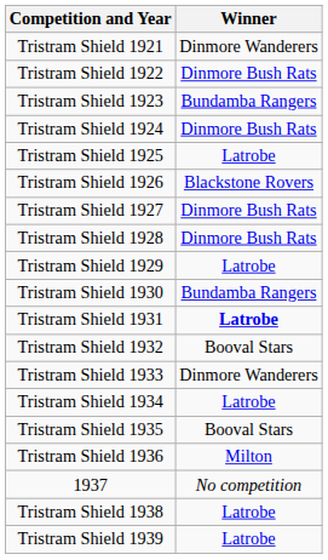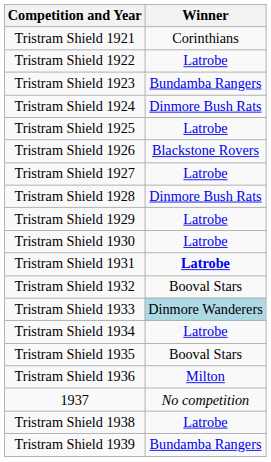Tristram Shield 1921 | Winner: Dinmore Wanderers -> Corinthians
Tristram Shield 1922 | Winner: Dinmore Bush Rats -> Latrobe
Tristram Shield 1927 | Winner: Dinmore Bush Rats -> Latrobe
Tristram Shield 1930 | Winner: Bundamba Rangers -> Latrobe
Tristram Shield 1933 | Winner: no background -> lightblue background
Tristram Shield 1939 | Winner: Latrobe -> Bundamba Rangers
